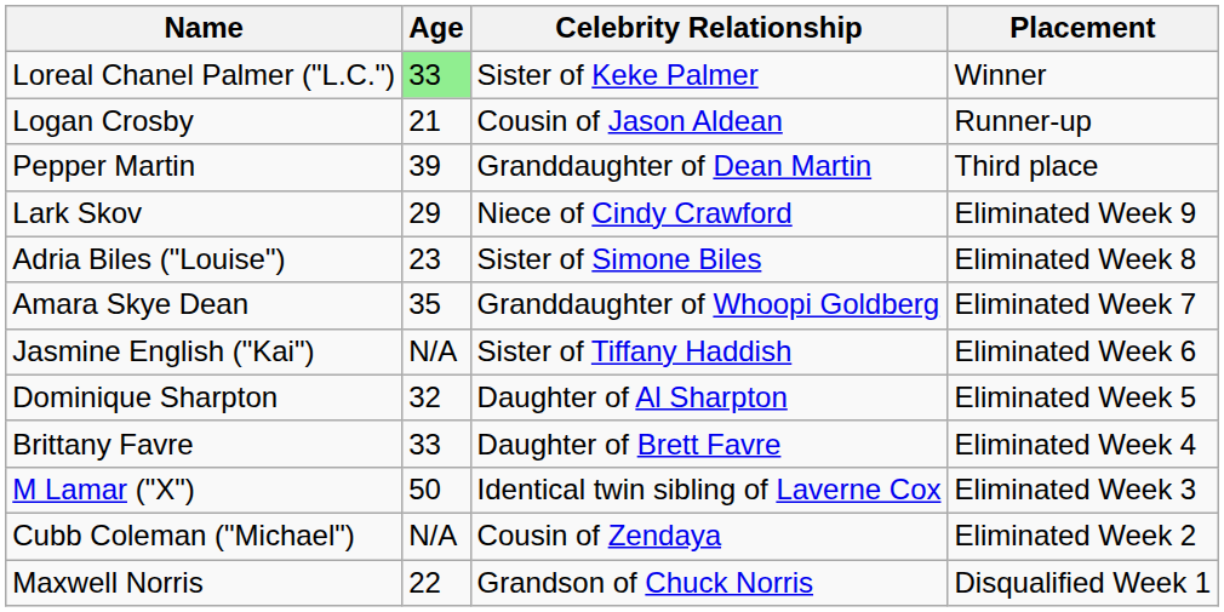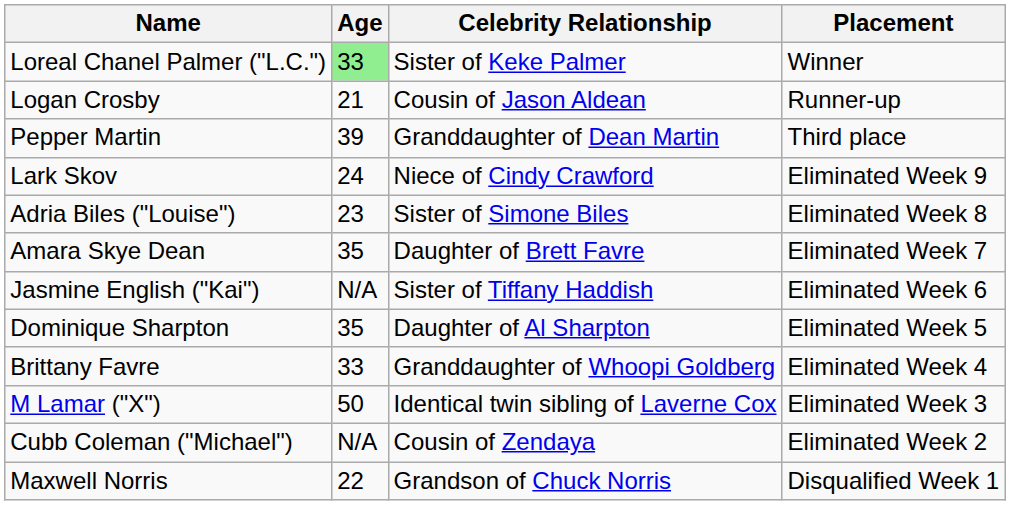Lark Skov | Age: 29 -> 24
Amara Skye Dean | Celebrity Relationship: Granddaughter of Whoopi Goldberg -> Daughter of Brett Favre
Dominique Sharpton | Age: 32 -> 35
Brittany Favre | Celebrity Relationship: Daughter of Brett Favre -> Granddaughter of Whoopi Goldberg
